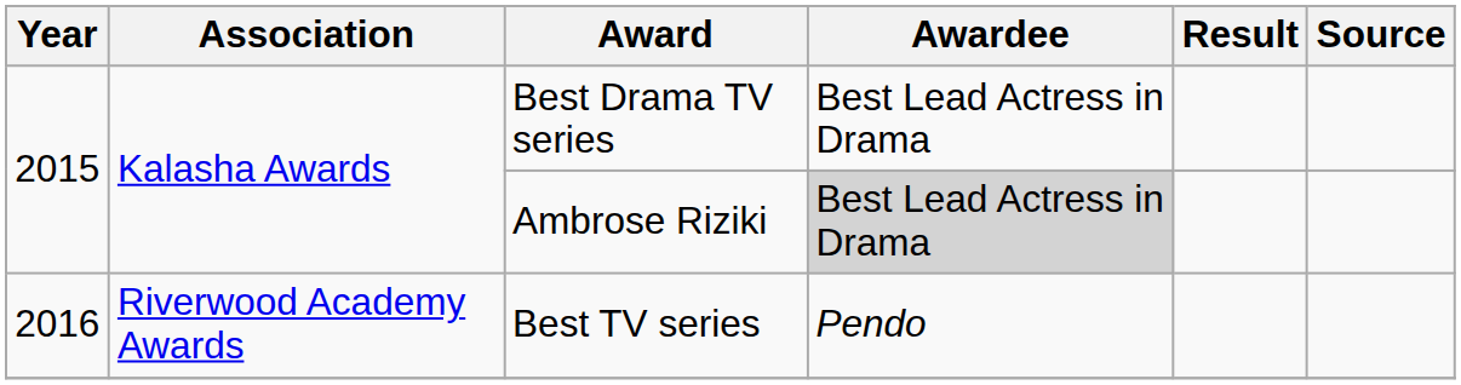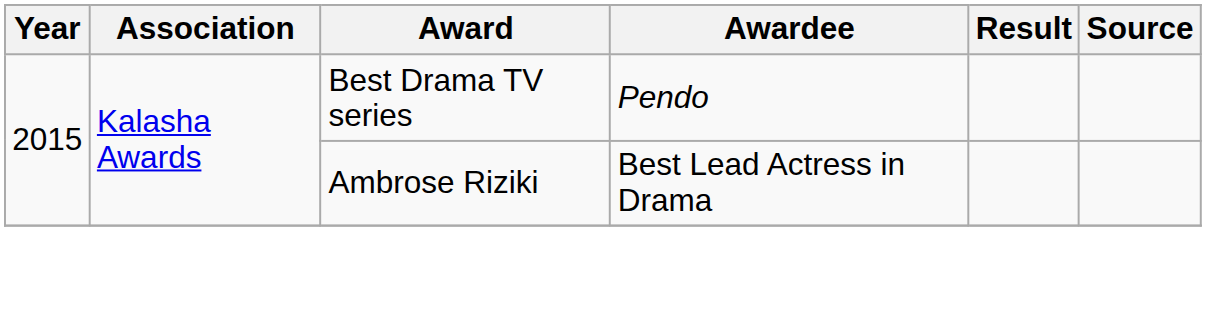Best Drama TV series | Awardee: Best Lead Actress in Drama -> Pendo
Ambrose Riziki | Awardee: lightgrey background -> no background
- row: 2016 | Riverwood Academy Awards | Best TV series | Pendo
